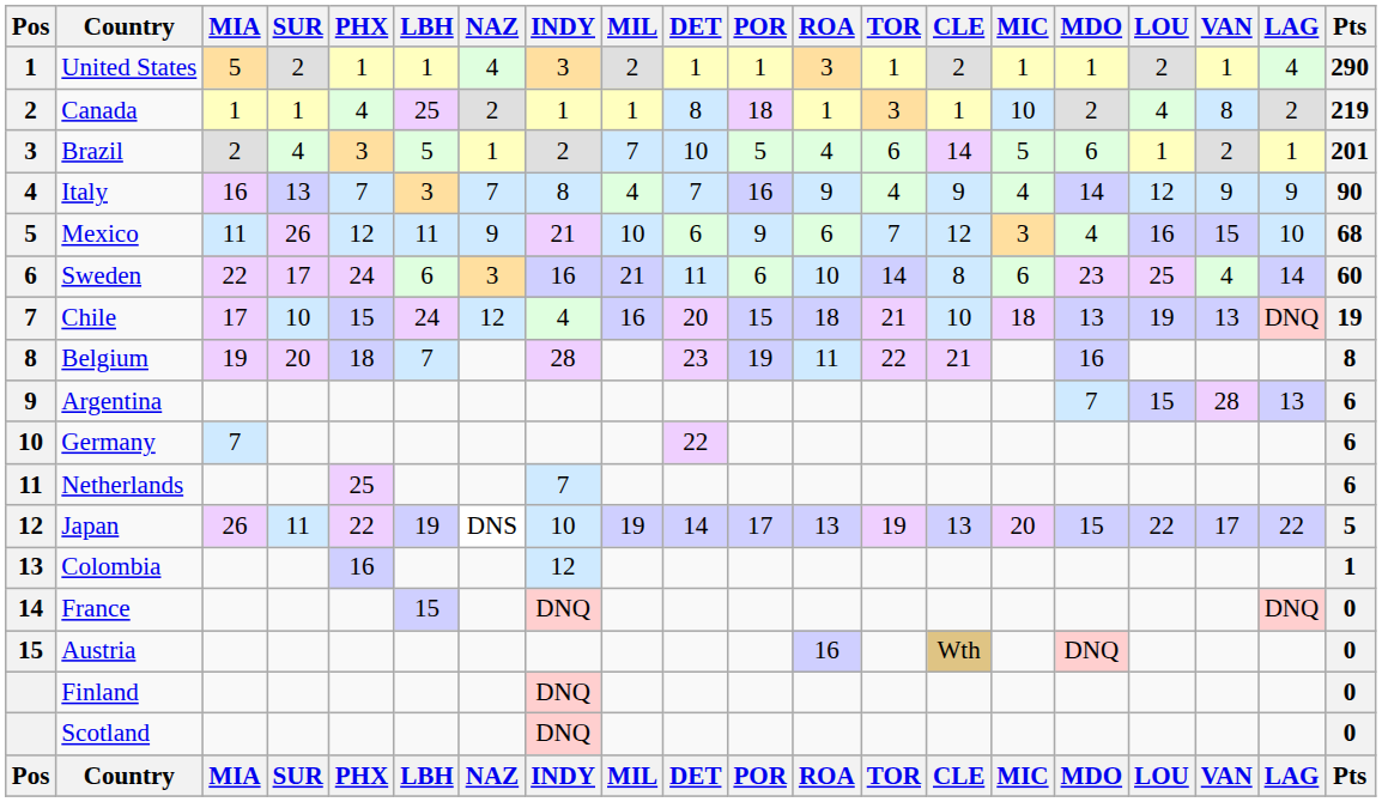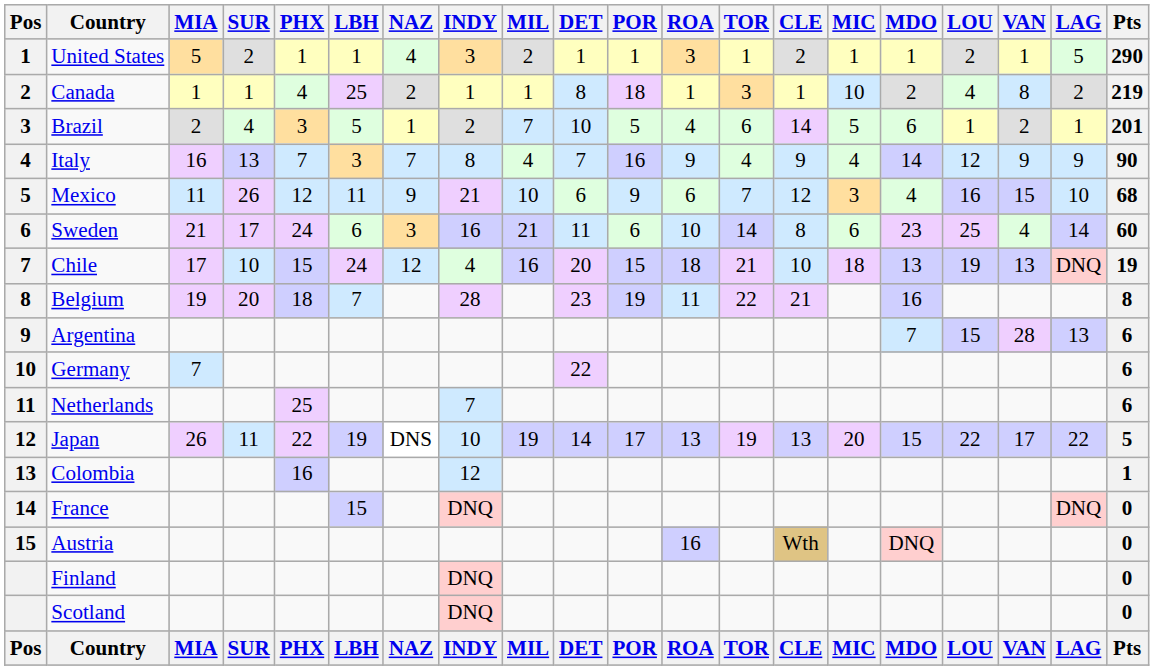United States | LAG: 4 -> 5
Sweden | MIA: 22 -> 21
